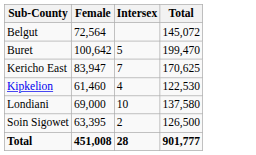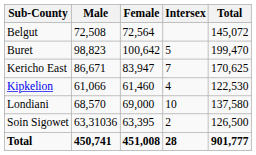+ column: Male | 72,508 | 98,823 | 86,671 | 61,066 | 68,570 | 63,31036 | 450,741
